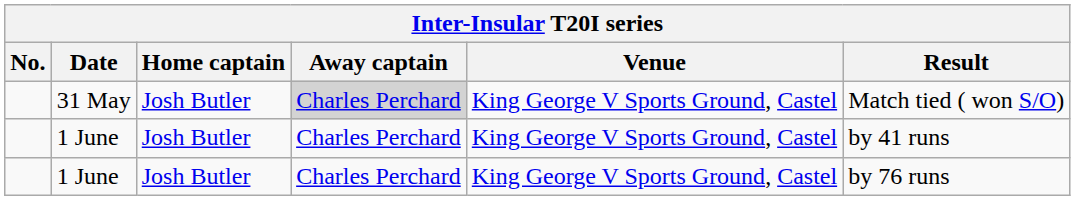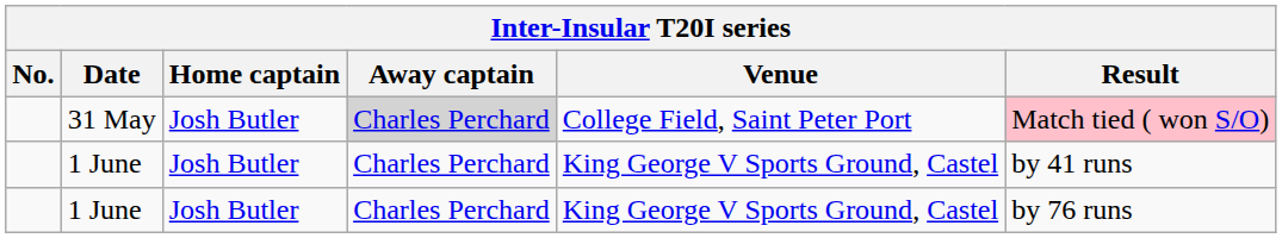31 May | Venue: King George V Sports Ground, Castel -> College Field, Saint Peter Port
31 May | Result: no background -> pink background
